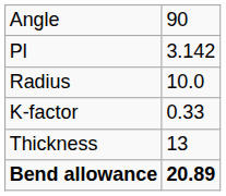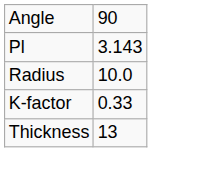Pl | column 2: 3.142 -> 3.143
- row: Bend allowance | 20.89
